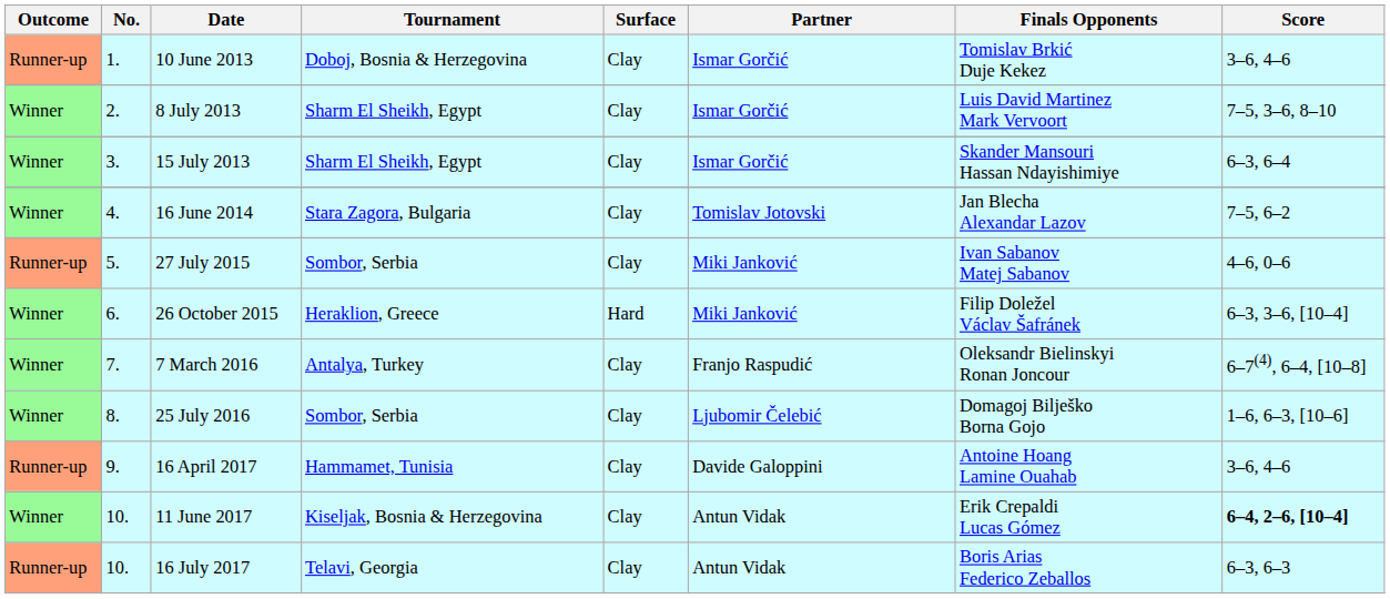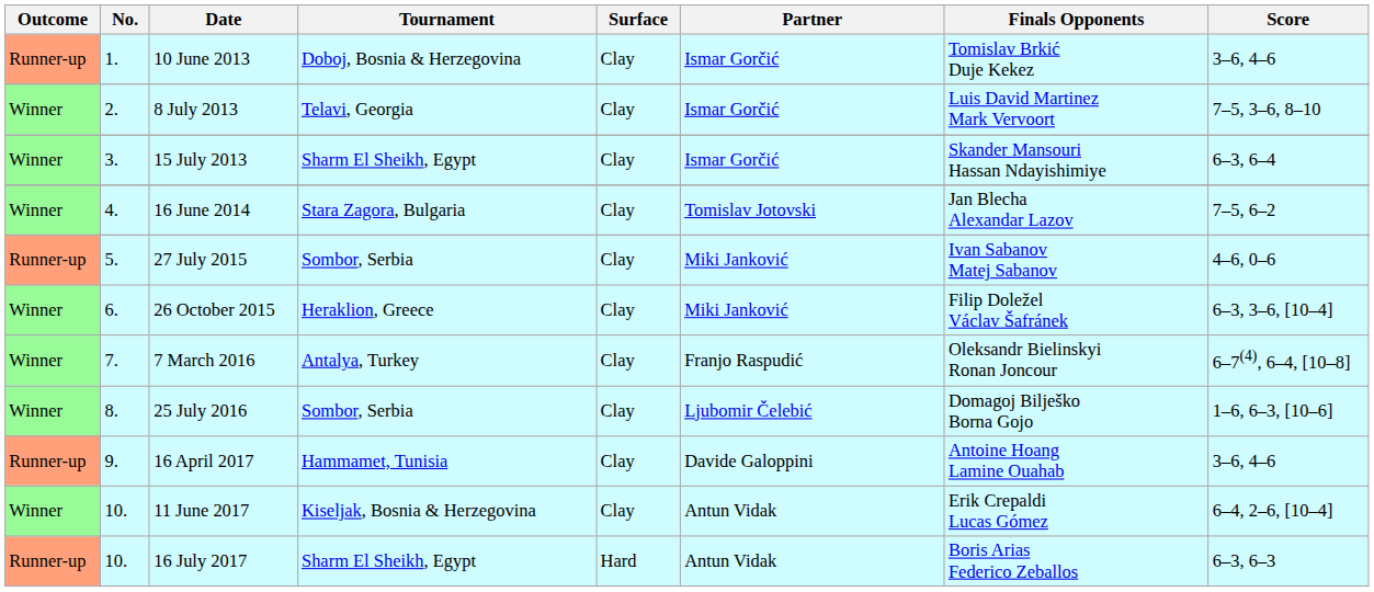8 July 2013 | Tournament: Sharm El Sheikh, Egypt -> Telavi, Georgia
26 October 2015 | Surface: Hard -> Clay
11 June 2017 | Score: bold -> normal
16 July 2017 | Tournament: Telavi, Georgia -> Sharm El Sheikh, Egypt
16 July 2017 | Surface: Clay -> Hard
